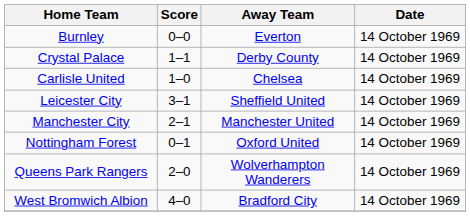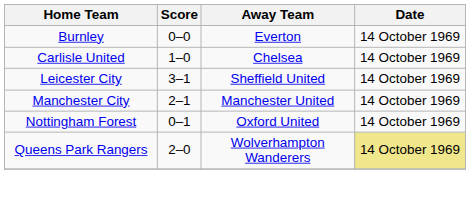- row: Crystal Palace | 1–1 | Derby County | 14 October 1969
Queens Park Rangers | Date: no background -> khaki background
- row: West Bromwich Albion | 4–0 | Bradford City | 14 October 1969
